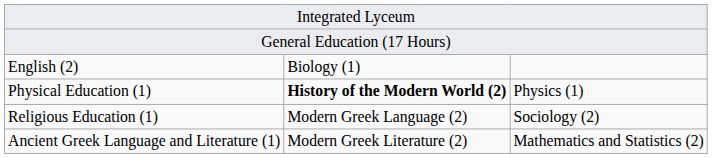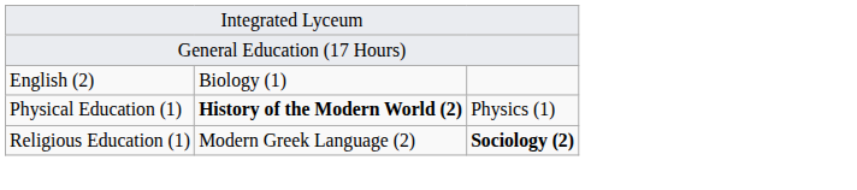Religious Education (1) | column 3: normal -> bold
- row: Ancient Greek Language and Literature (1) | Modern Greek Literature (2) | Mathematics and Statistics (2)
